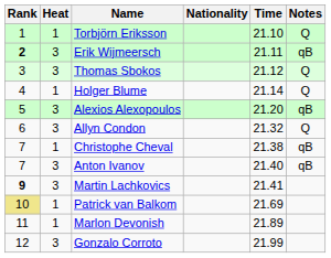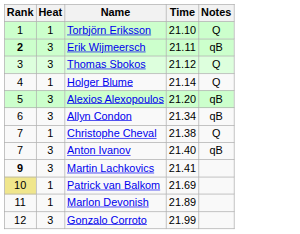- column: Nationality
Allyn Condon | Time: 21.32 -> 21.34
Allyn Condon | Notes: Q -> qB
Christophe Cheval | Notes: qB -> Q
